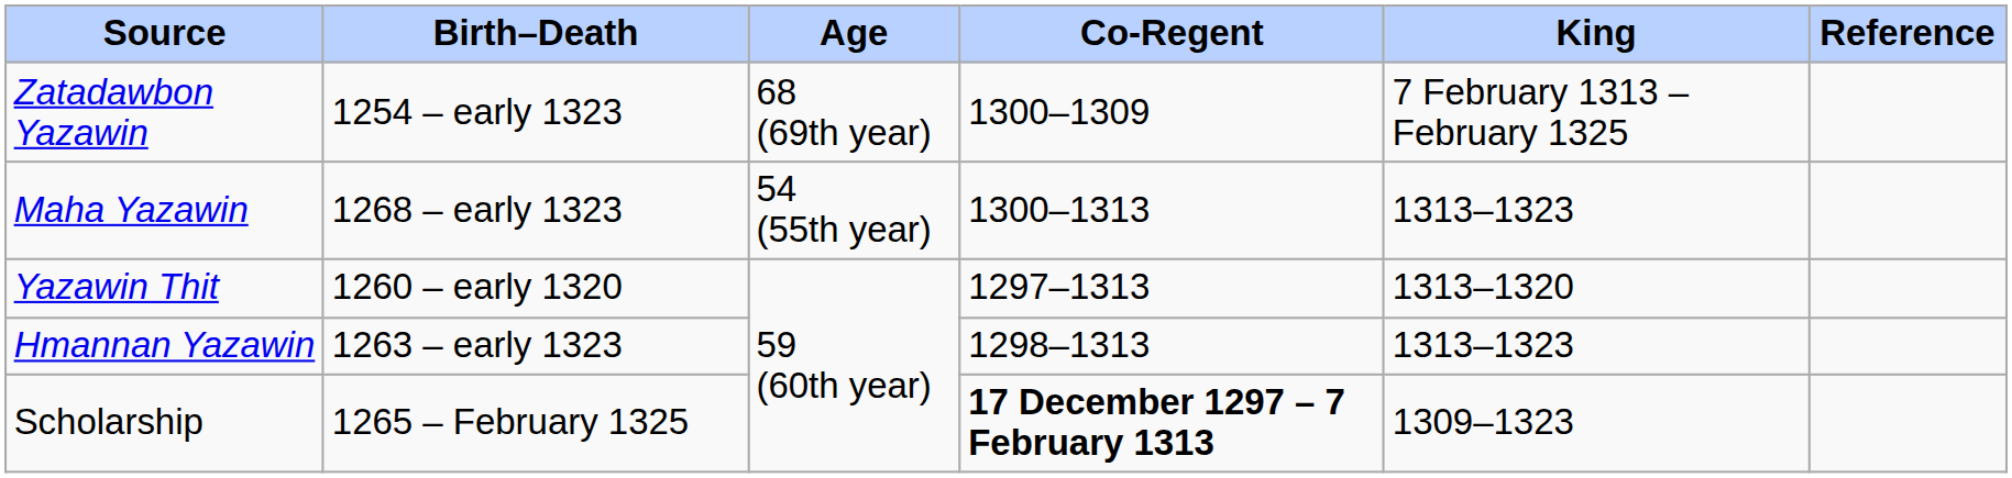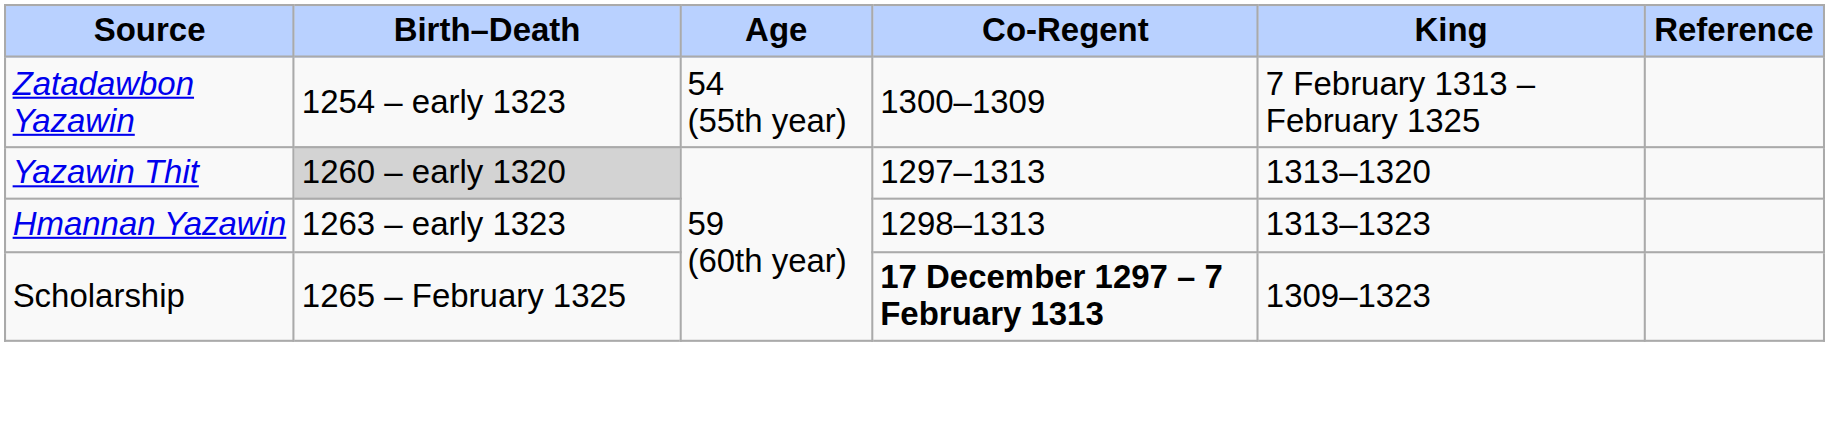Zatadawbon Yazawin | Age: 68 (69th year) -> 54 (55th year)
- row: Maha Yazawin | 1268 – early 1323 | 54 (55th year) | 1300–1313 | 1313–1323
Yazawin Thit | Birth–Death: no background -> lightgrey background
